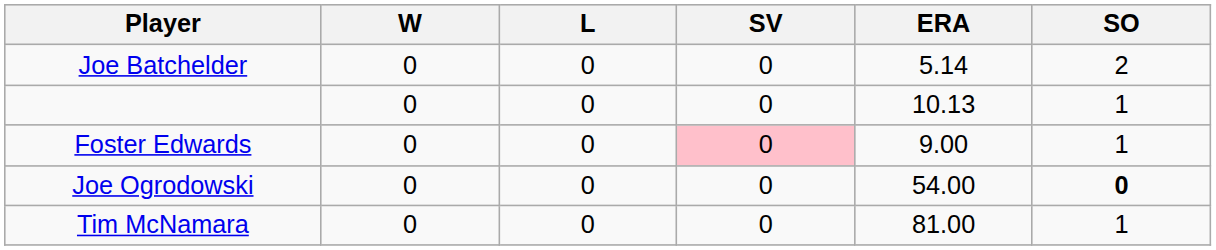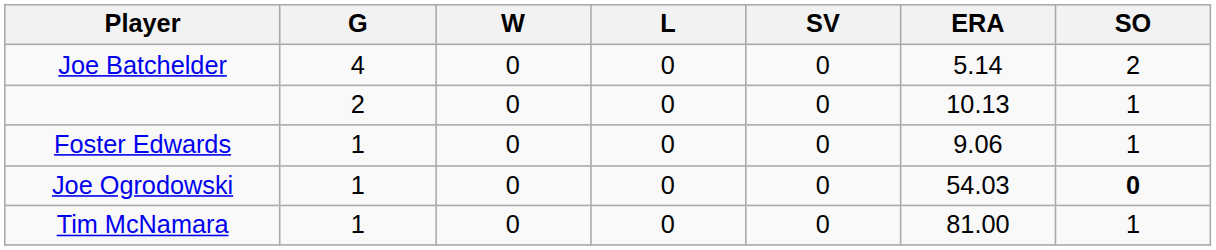+ column: G | 4 | 2 | 1 | 1 | 1
Foster Edwards | SV: pink background -> no background
Foster Edwards | ERA: 9.00 -> 9.06
Joe Ogrodowski | ERA: 54.00 -> 54.03
